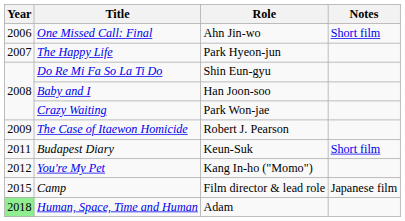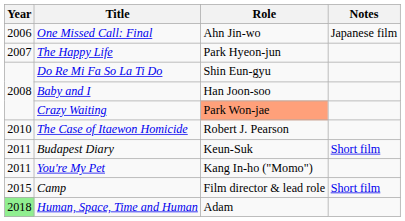One Missed Call: Final | Notes: Short film -> Japanese film
Crazy Waiting | Role: no background -> lightsalmon background
The Case of Itaewon Homicide | Year: 2009 -> 2010
You're My Pet | Year: 2012 -> 2011
Camp | Notes: Japanese film -> Short film
